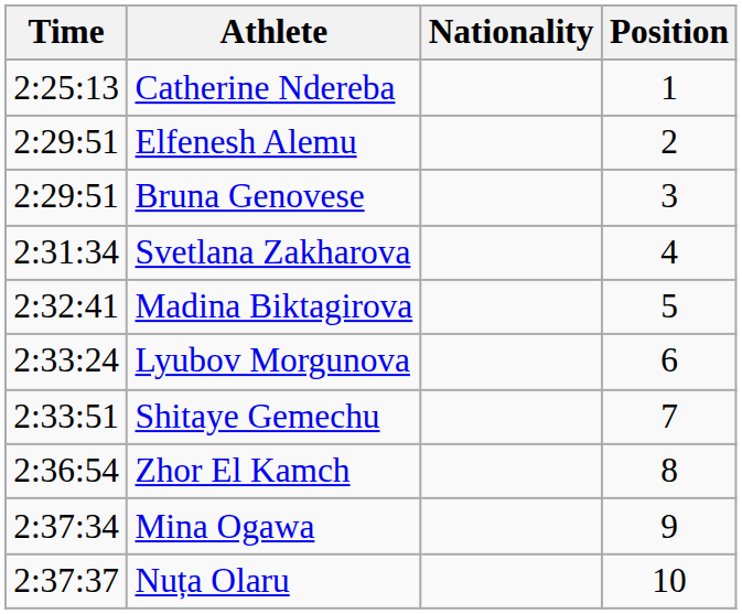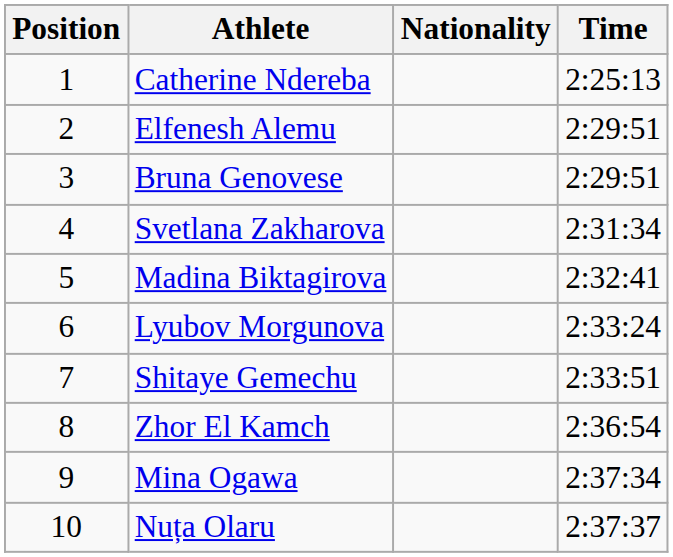columns swapped: Position <-> Time
